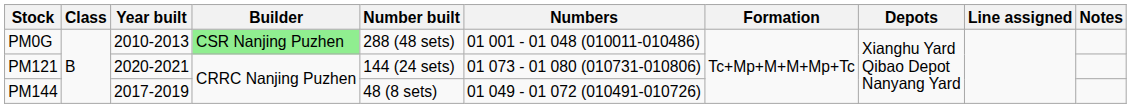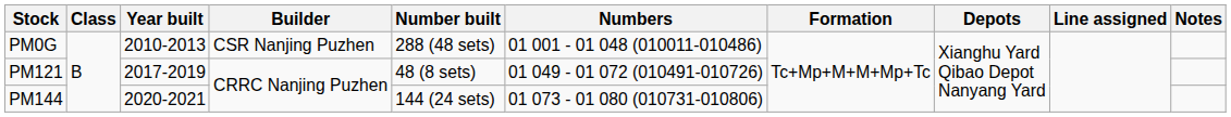PM0G | Builder: lightgreen background -> no background
PM121 | Year built: 2020-2021 -> 2017-2019
PM121 | Number built: 144 (24 sets) -> 48 (8 sets)
PM121 | Numbers: 01 073 - 01 080 (010731-010806) -> 01 049 - 01 072 (010491-010726)
PM144 | Year built: 2017-2019 -> 2020-2021
PM144 | Number built: 48 (8 sets) -> 144 (24 sets)
PM144 | Numbers: 01 049 - 01 072 (010491-010726) -> 01 073 - 01 080 (010731-010806)
